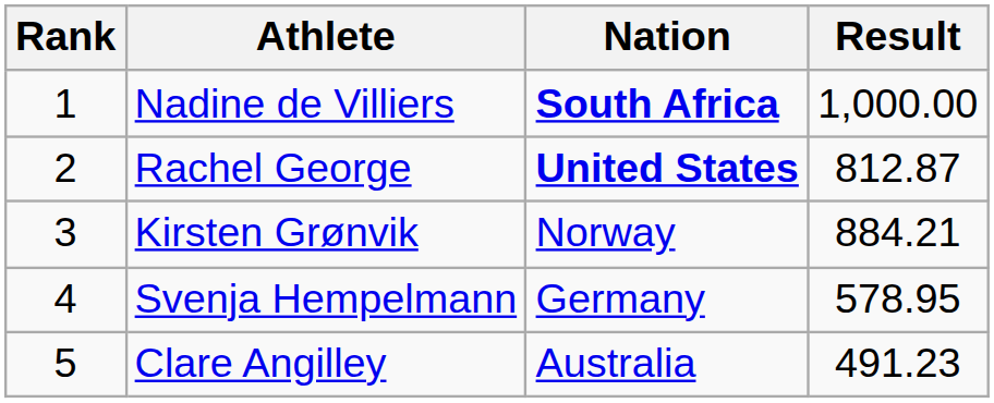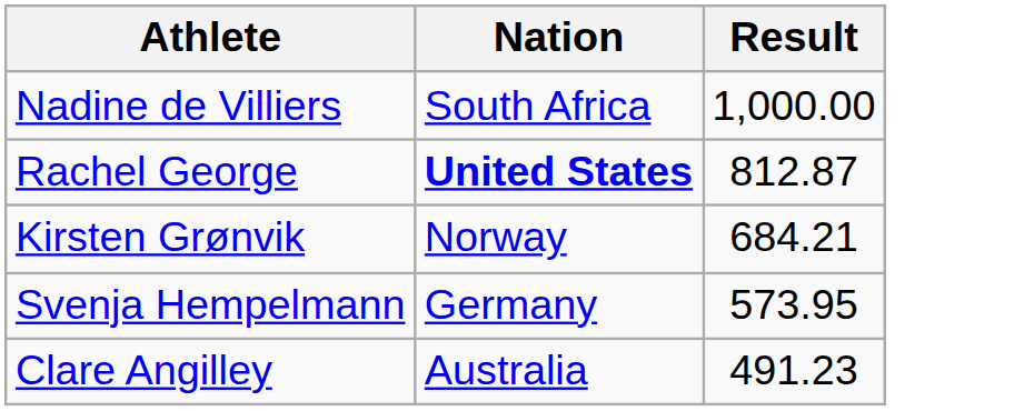- column: Rank | 1 | 2 | 3 | 4 | 5
Nadine de Villiers | Nation: bold -> normal
Kirsten Grønvik | Result: 884.21 -> 684.21
Svenja Hempelmann | Result: 578.95 -> 573.95
